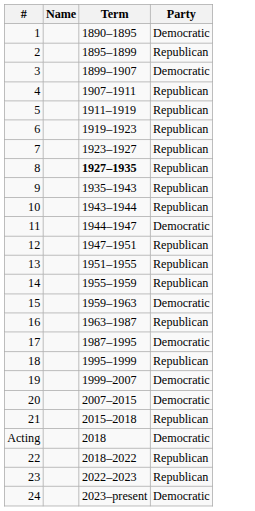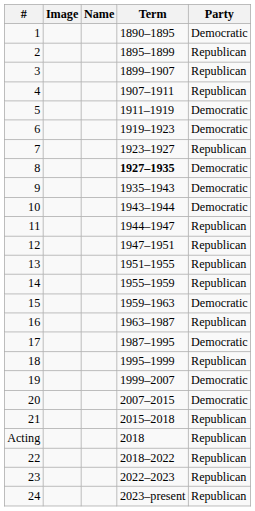+ column: Image
3 | Party: Democratic -> Republican
5 | Party: Republican -> Democratic
6 | Party: Republican -> Democratic
8 | Party: Republican -> Democratic
9 | Party: Republican -> Democratic
10 | Party: Republican -> Democratic
11 | Party: Democratic -> Republican
Acting | Party: Democratic -> Republican
24 | Party: Democratic -> Republican
